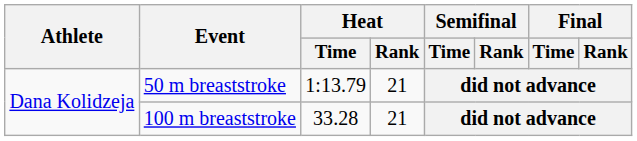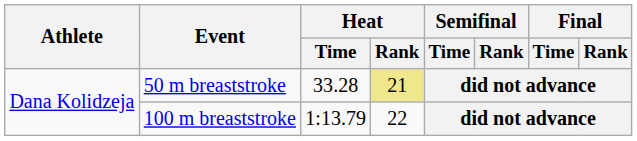50 m breaststroke | Heat / Time: 1:13.79 -> 33.28
50 m breaststroke | Heat / Rank: no background -> khaki background
100 m breaststroke | Heat / Time: 33.28 -> 1:13.79
100 m breaststroke | Heat / Rank: 21 -> 22
